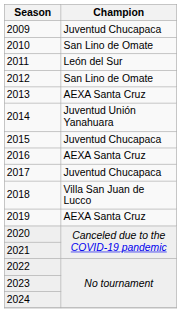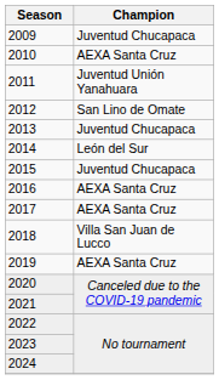2010 | Champion: San Lino de Omate -> AEXA Santa Cruz
2011 | Champion: León del Sur -> Juventud Unión Yanahuara
2013 | Champion: AEXA Santa Cruz -> Juventud Chucapaca
2014 | Champion: Juventud Unión Yanahuara -> León del Sur
2017 | Champion: Juventud Chucapaca -> AEXA Santa Cruz
